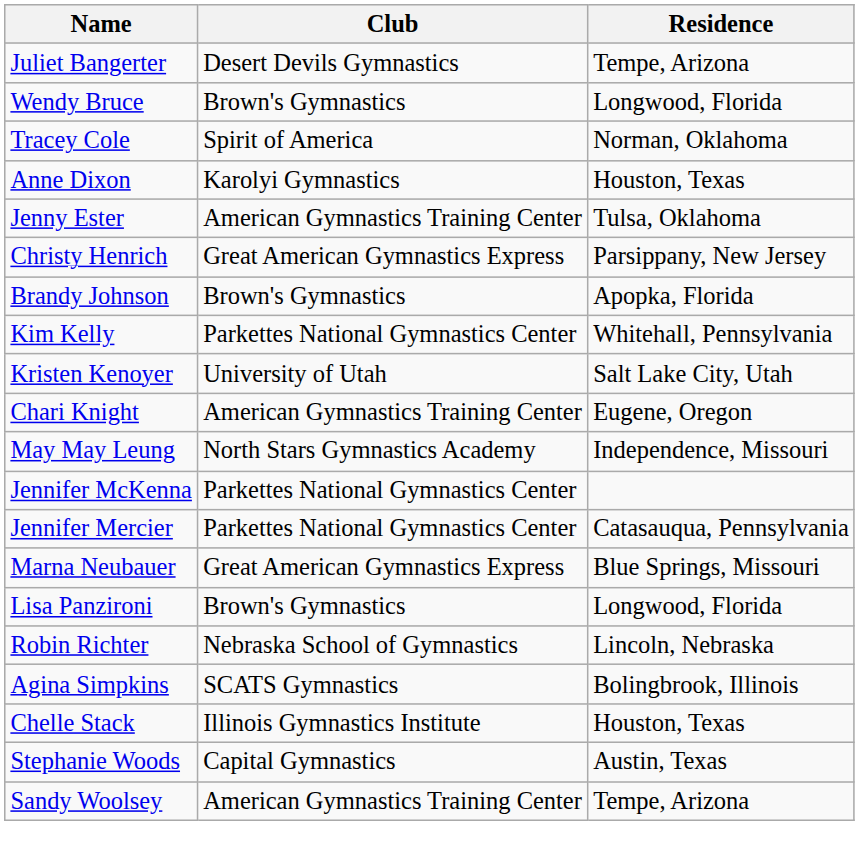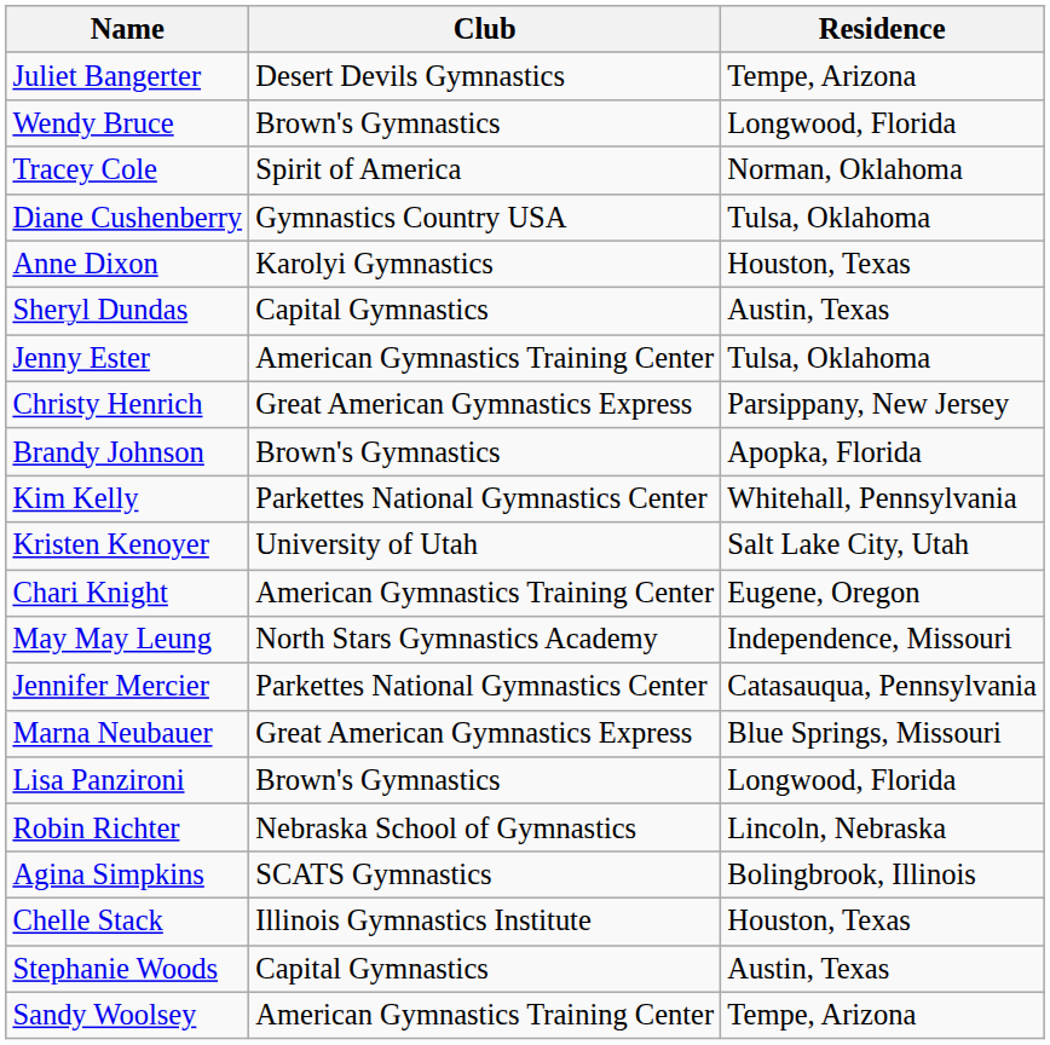+ row: Diane Cushenberry | Gymnastics Country USA | Tulsa, Oklahoma
+ row: Sheryl Dundas | Capital Gymnastics | Austin, Texas
- row: Jennifer McKenna | Parkettes National Gymnastics Center
